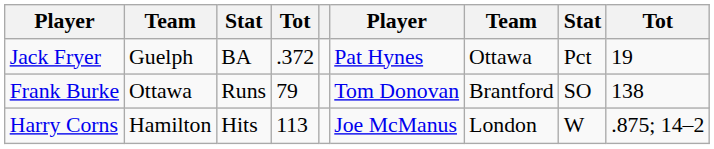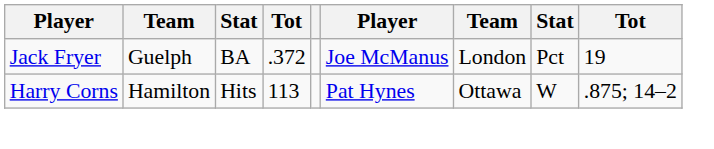Jack Fryer | column 6: Pat Hynes -> Joe McManus
Jack Fryer | column 7: Ottawa -> London
- row: Frank Burke | Ottawa | Runs | 79 | Tom Donovan | Brantford | SO | 138
Harry Corns | column 6: Joe McManus -> Pat Hynes
Harry Corns | column 7: London -> Ottawa
